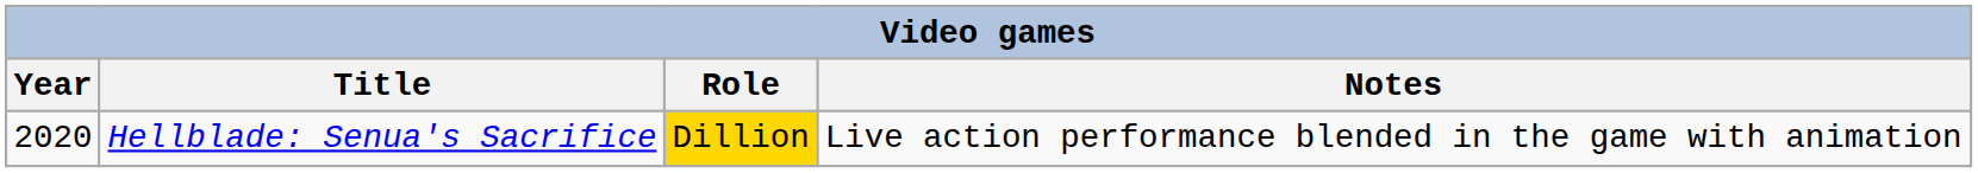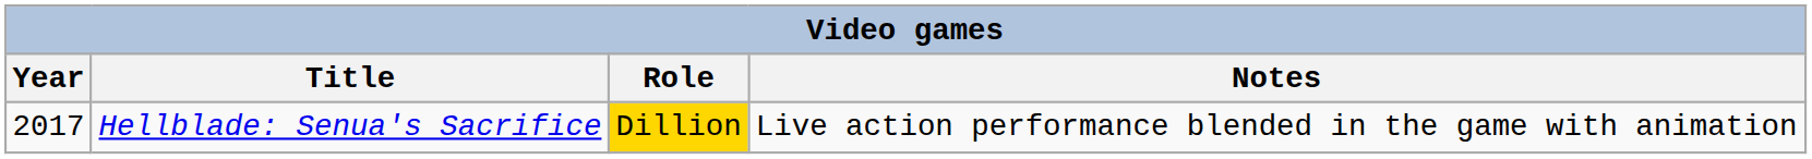Hellblade: Senua's Sacrifice | Year: 2020 -> 2017
